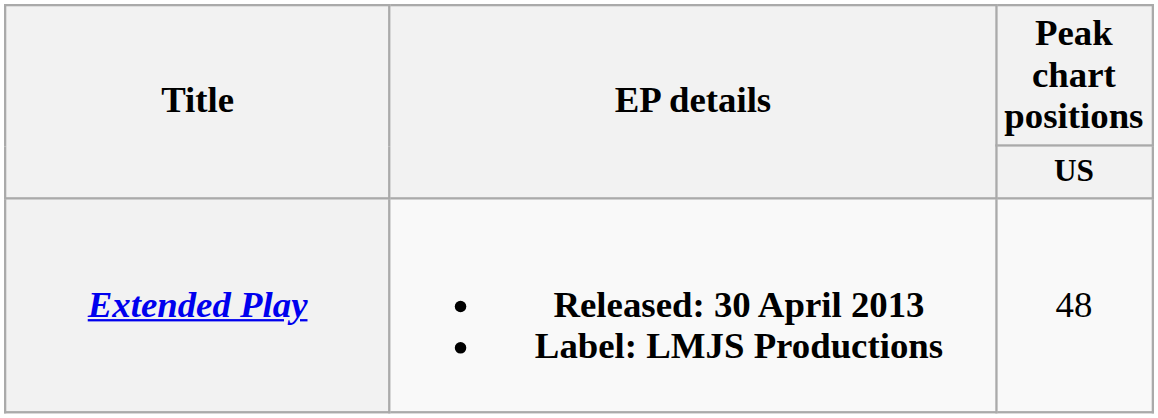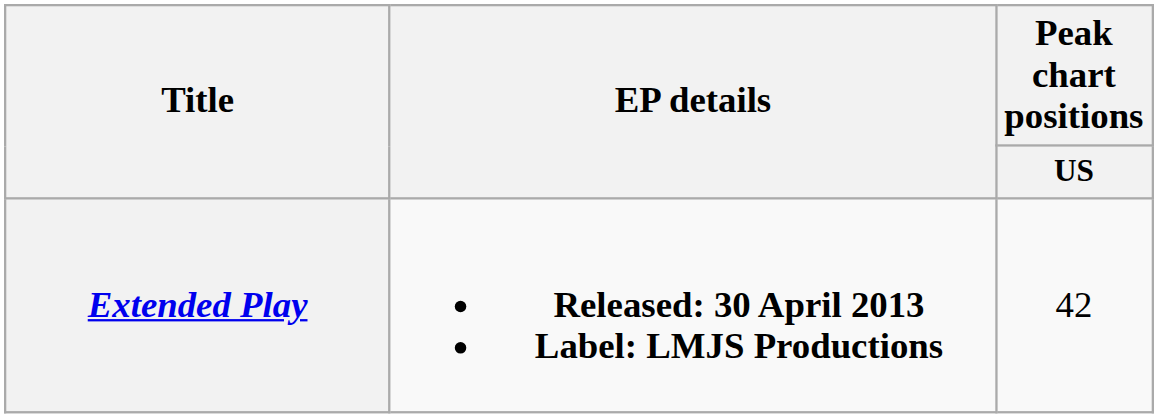Extended Play | Peak chart positions / US: 48 -> 42
